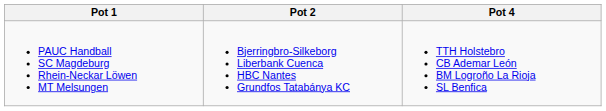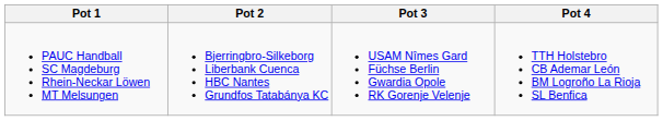+ column: Pot 3 | USAM Nîmes Gard Füchse Berlin Gwardia Opole RK Gorenje Velenje
